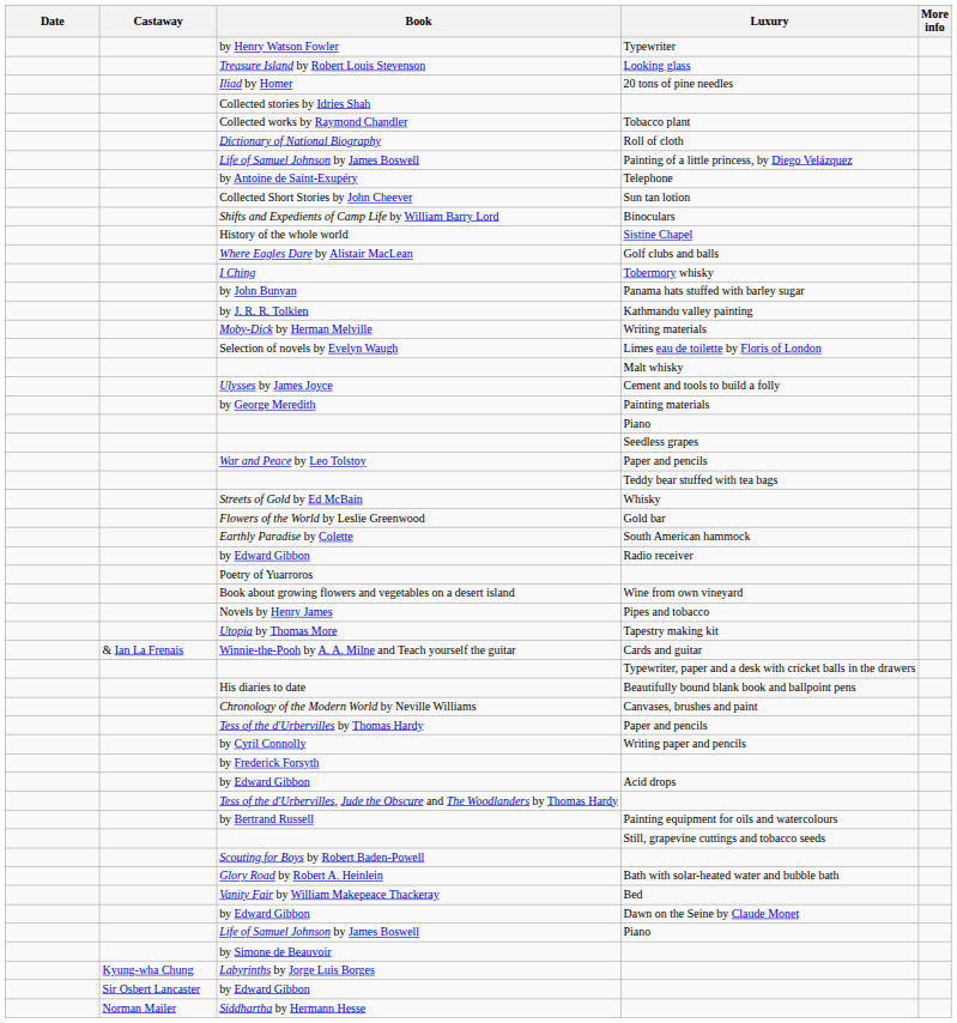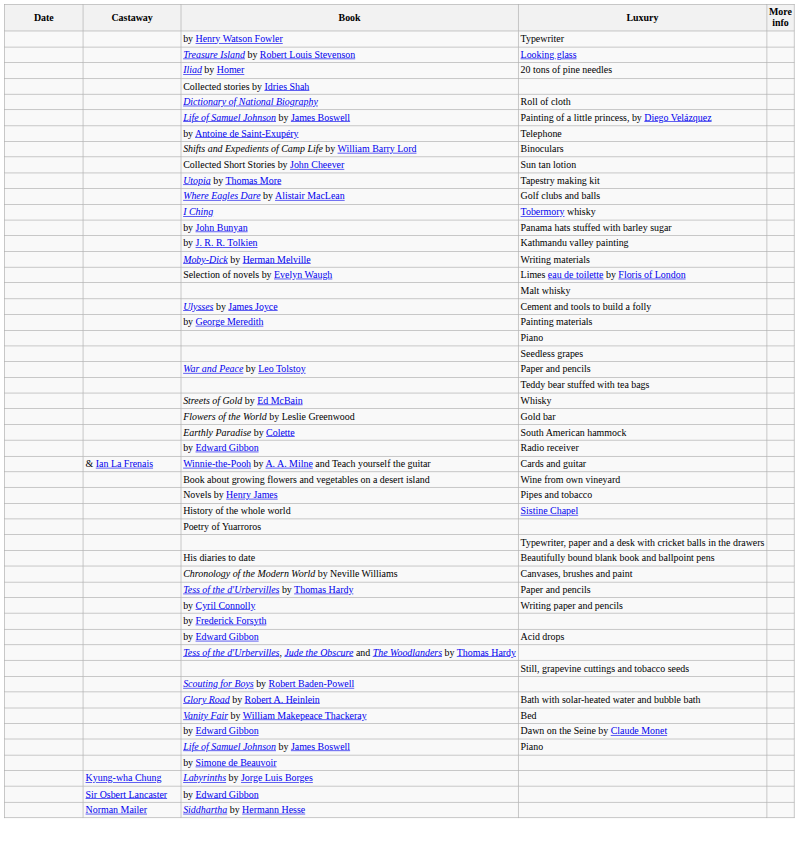- row: Collected works by Raymond Chandler | Tobacco plant
rows swapped: Collected Short Stories by John Cheever <-> Shifts and Expedients of Camp Life by William Barry Lord
rows swapped: History of the whole world <-> Utopia by Thomas More
rows swapped: Winnie-the-Pooh by A. A. Milne and Teach yourself the guitar <-> Poetry of Yuarroros
- row: by Bertrand Russell | Painting equipment for oils and watercolours
